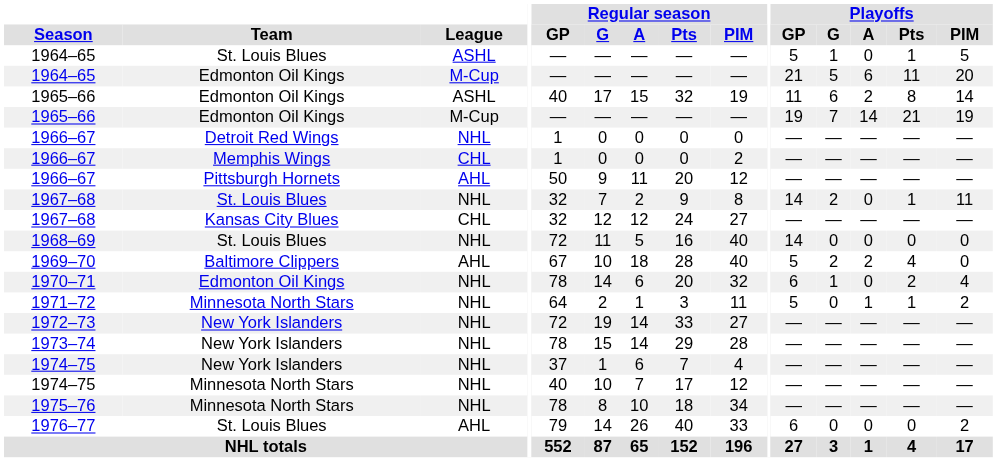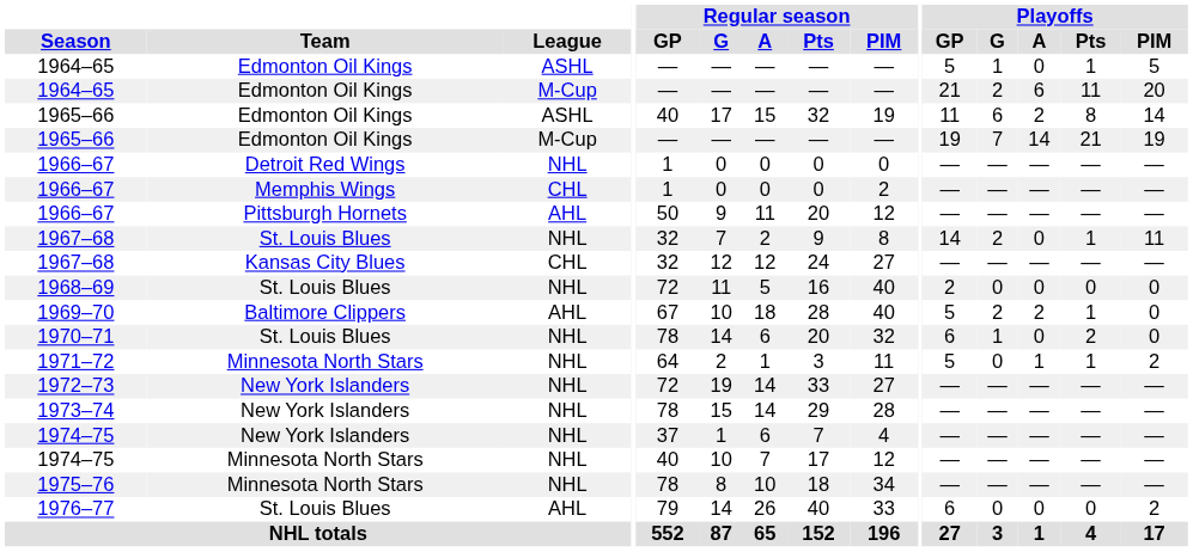1964–65 / ASHL | Team: St. Louis Blues -> Edmonton Oil Kings
1964–65 / M-Cup | Playoffs / G: 5 -> 2
1968–69 | Playoffs / GP: 14 -> 2
1969–70 | Playoffs / Pts: 4 -> 1
1970–71 | Team: Edmonton Oil Kings -> St. Louis Blues
1970–71 | Playoffs / PIM: 4 -> 0
